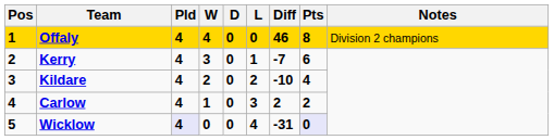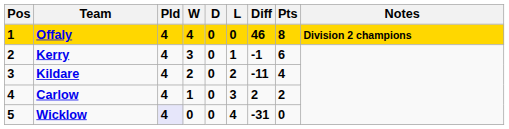Offaly | Notes: normal -> bold
Kerry | Diff: -7 -> -1
Kildare | Diff: -10 -> -11
Wicklow | Pts: lavender background -> no background
